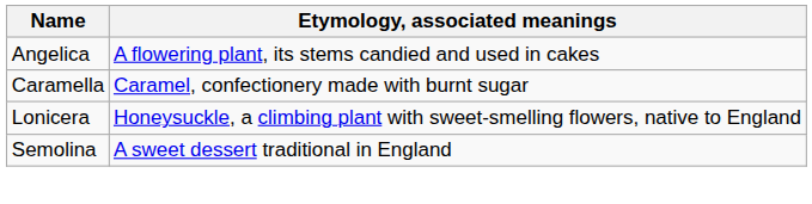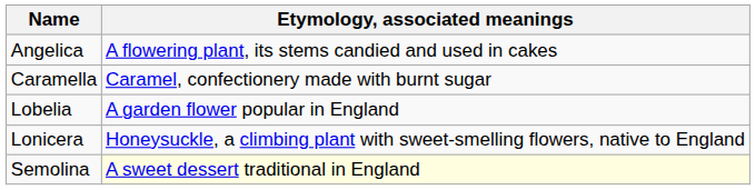+ row: Lobelia | A garden flower popular in England
Semolina | Etymology, associated meanings: no background -> lightyellow background
